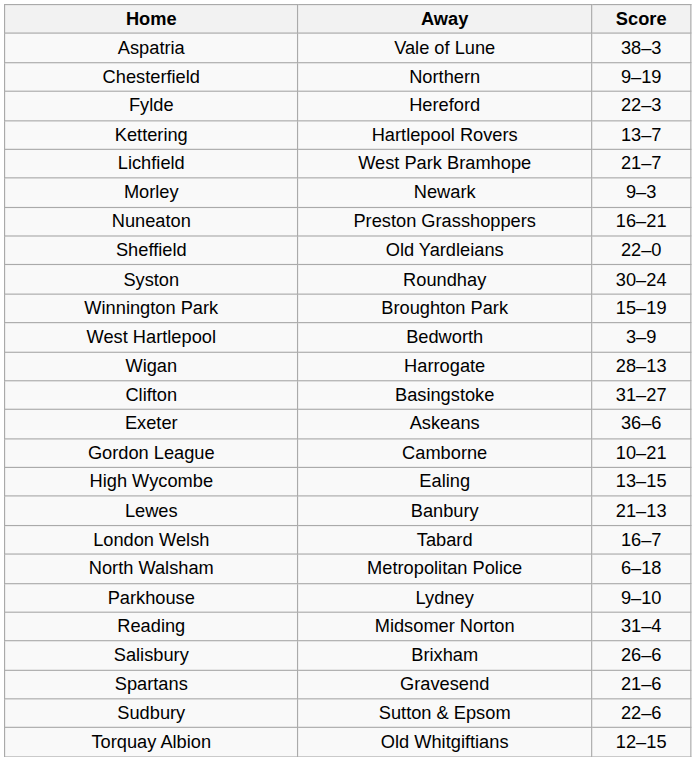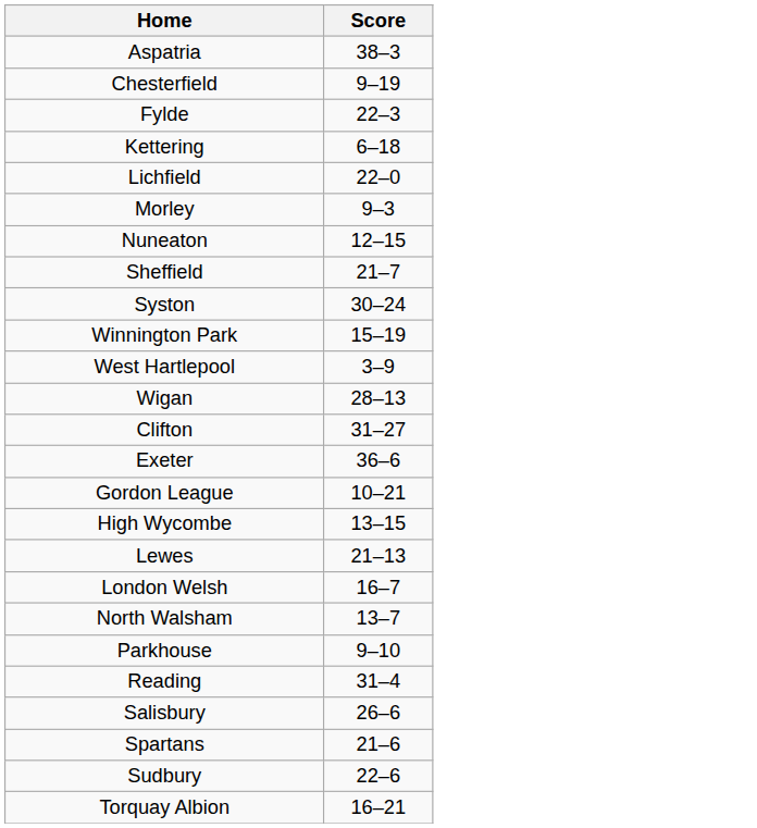- column: Away | Vale of Lune | Northern | Hereford | Hartlepool Rovers | West Park Bramhope | Newark | Preston Grasshoppers | Old Yardleians | Roundhay | Broughton Park | Bedworth | Harrogate | Basingstoke | Askeans | Camborne | Ealing | Banbury | Tabard | Metropolitan Police | Lydney | Midsomer Norton | Brixham | Gravesend | Sutton & Epsom | Old Whitgiftians
Kettering | Score: 13–7 -> 6–18
Lichfield | Score: 21–7 -> 22–0
Nuneaton | Score: 16–21 -> 12–15
Sheffield | Score: 22–0 -> 21–7
North Walsham | Score: 6–18 -> 13–7
Torquay Albion | Score: 12–15 -> 16–21
